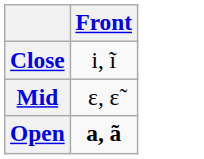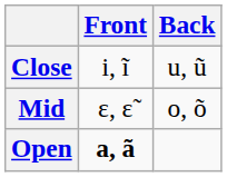+ column: Back | u, ũ | o, õ
